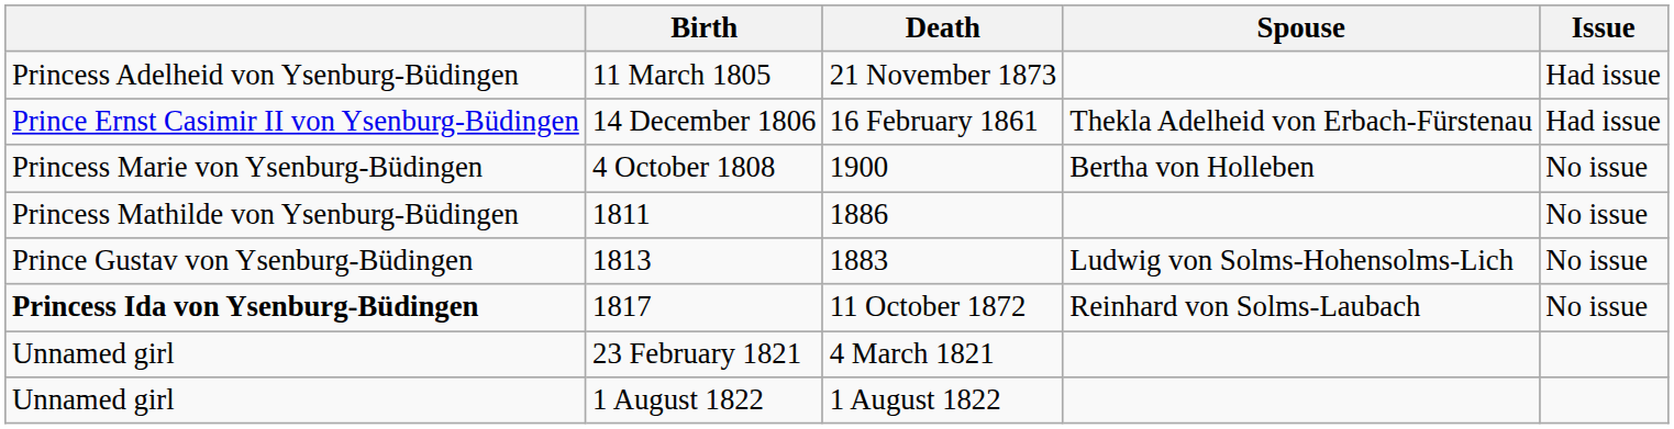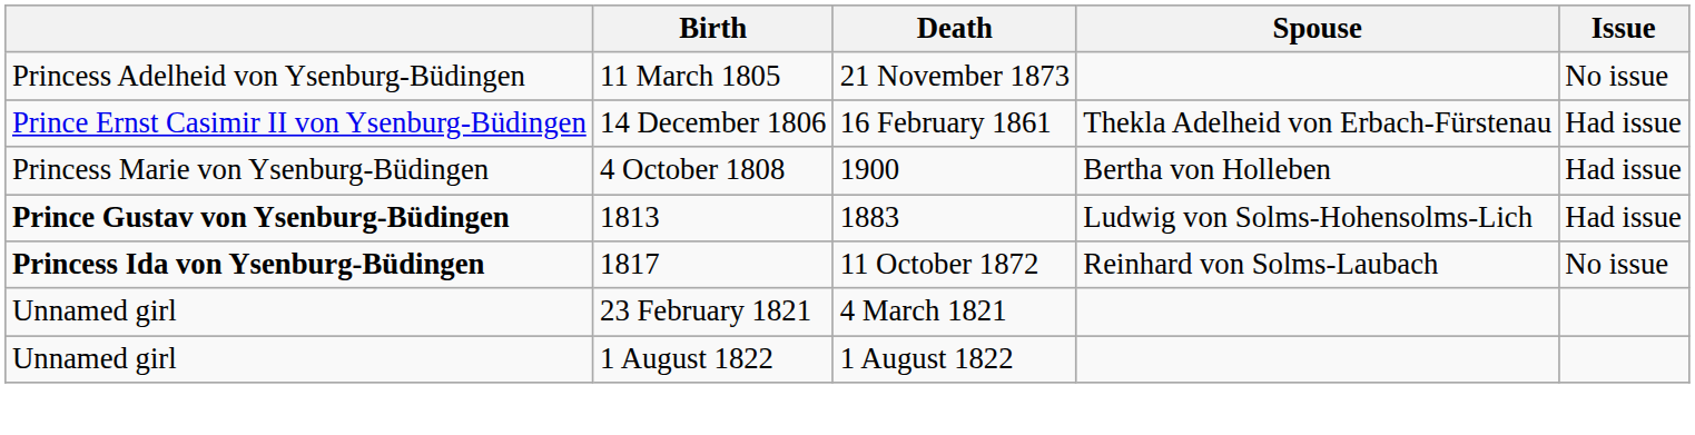11 March 1805 | Issue: Had issue -> No issue
4 October 1808 | Issue: No issue -> Had issue
- row: Princess Mathilde von Ysenburg-Büdingen | 1811 | 1886 | No issue
1813 | column 1: normal -> bold
1813 | Issue: No issue -> Had issue
